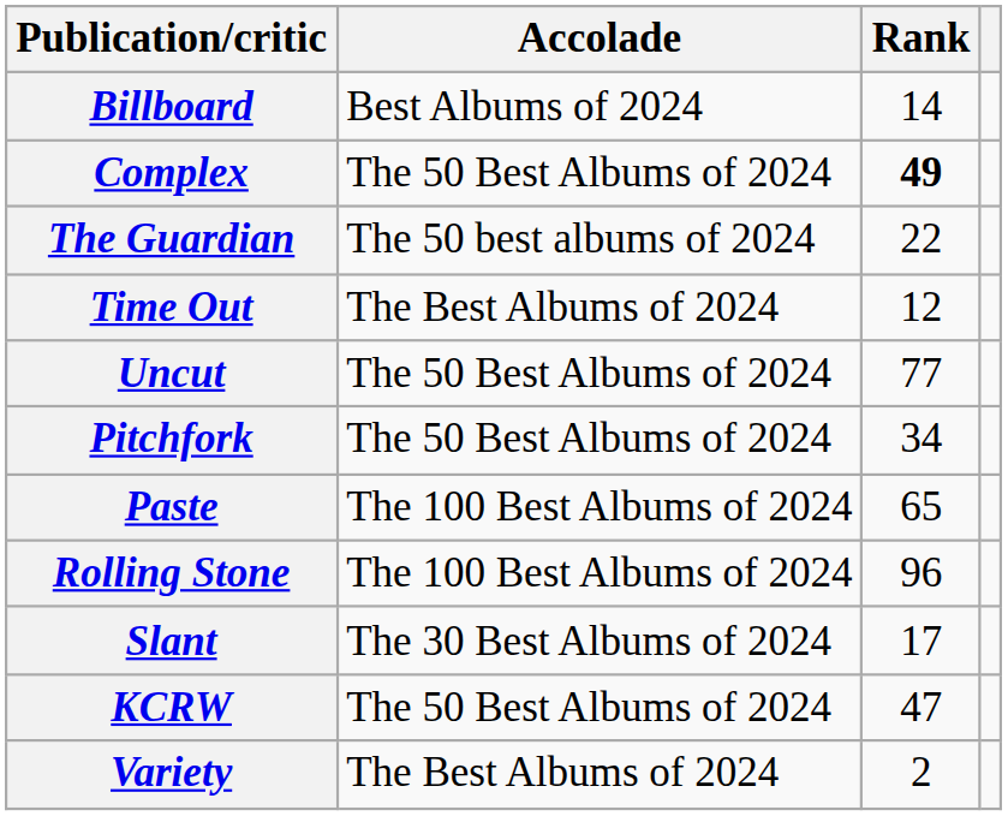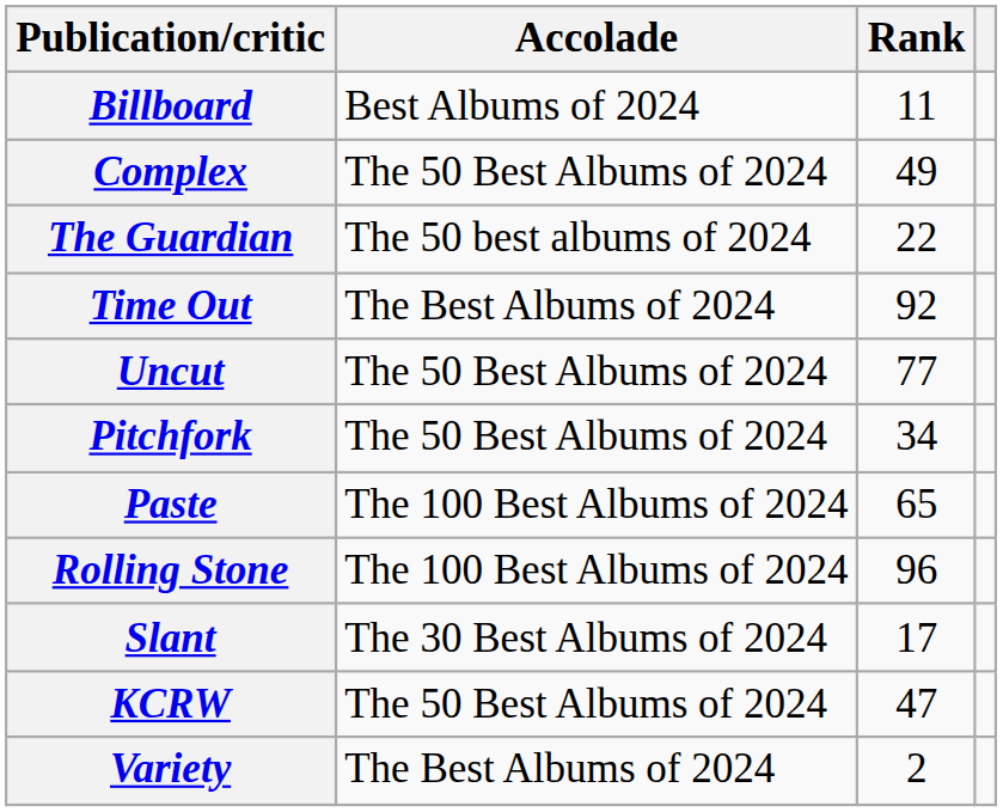Billboard | Rank: 14 -> 11
Complex | Rank: bold -> normal
Time Out | Rank: 12 -> 92
